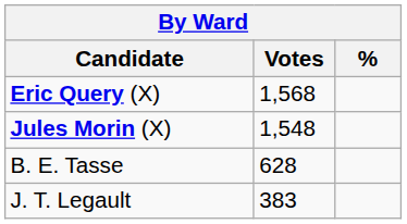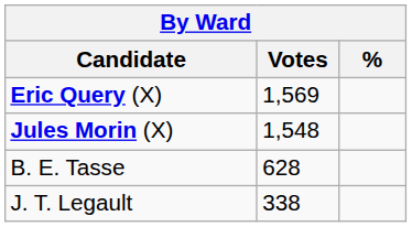Eric Query (X) | Votes: 1,568 -> 1,569
J. T. Legault | Votes: 383 -> 338
